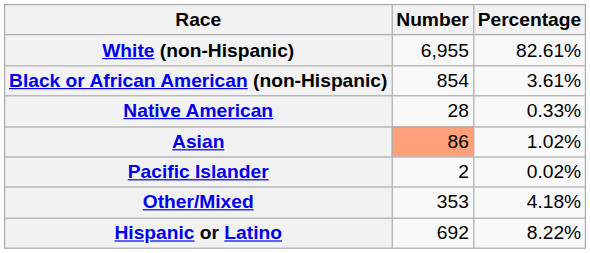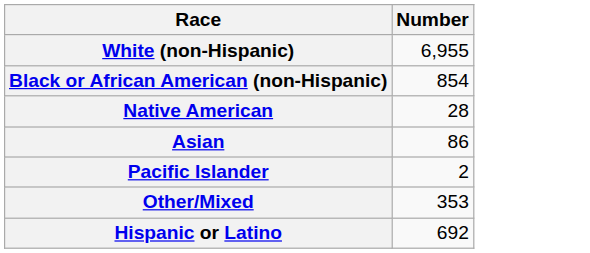- column: Percentage | 82.61% | 3.61% | 0.33% | 1.02% | 0.02% | 4.18% | 8.22%
Asian | Number: lightsalmon background -> no background
